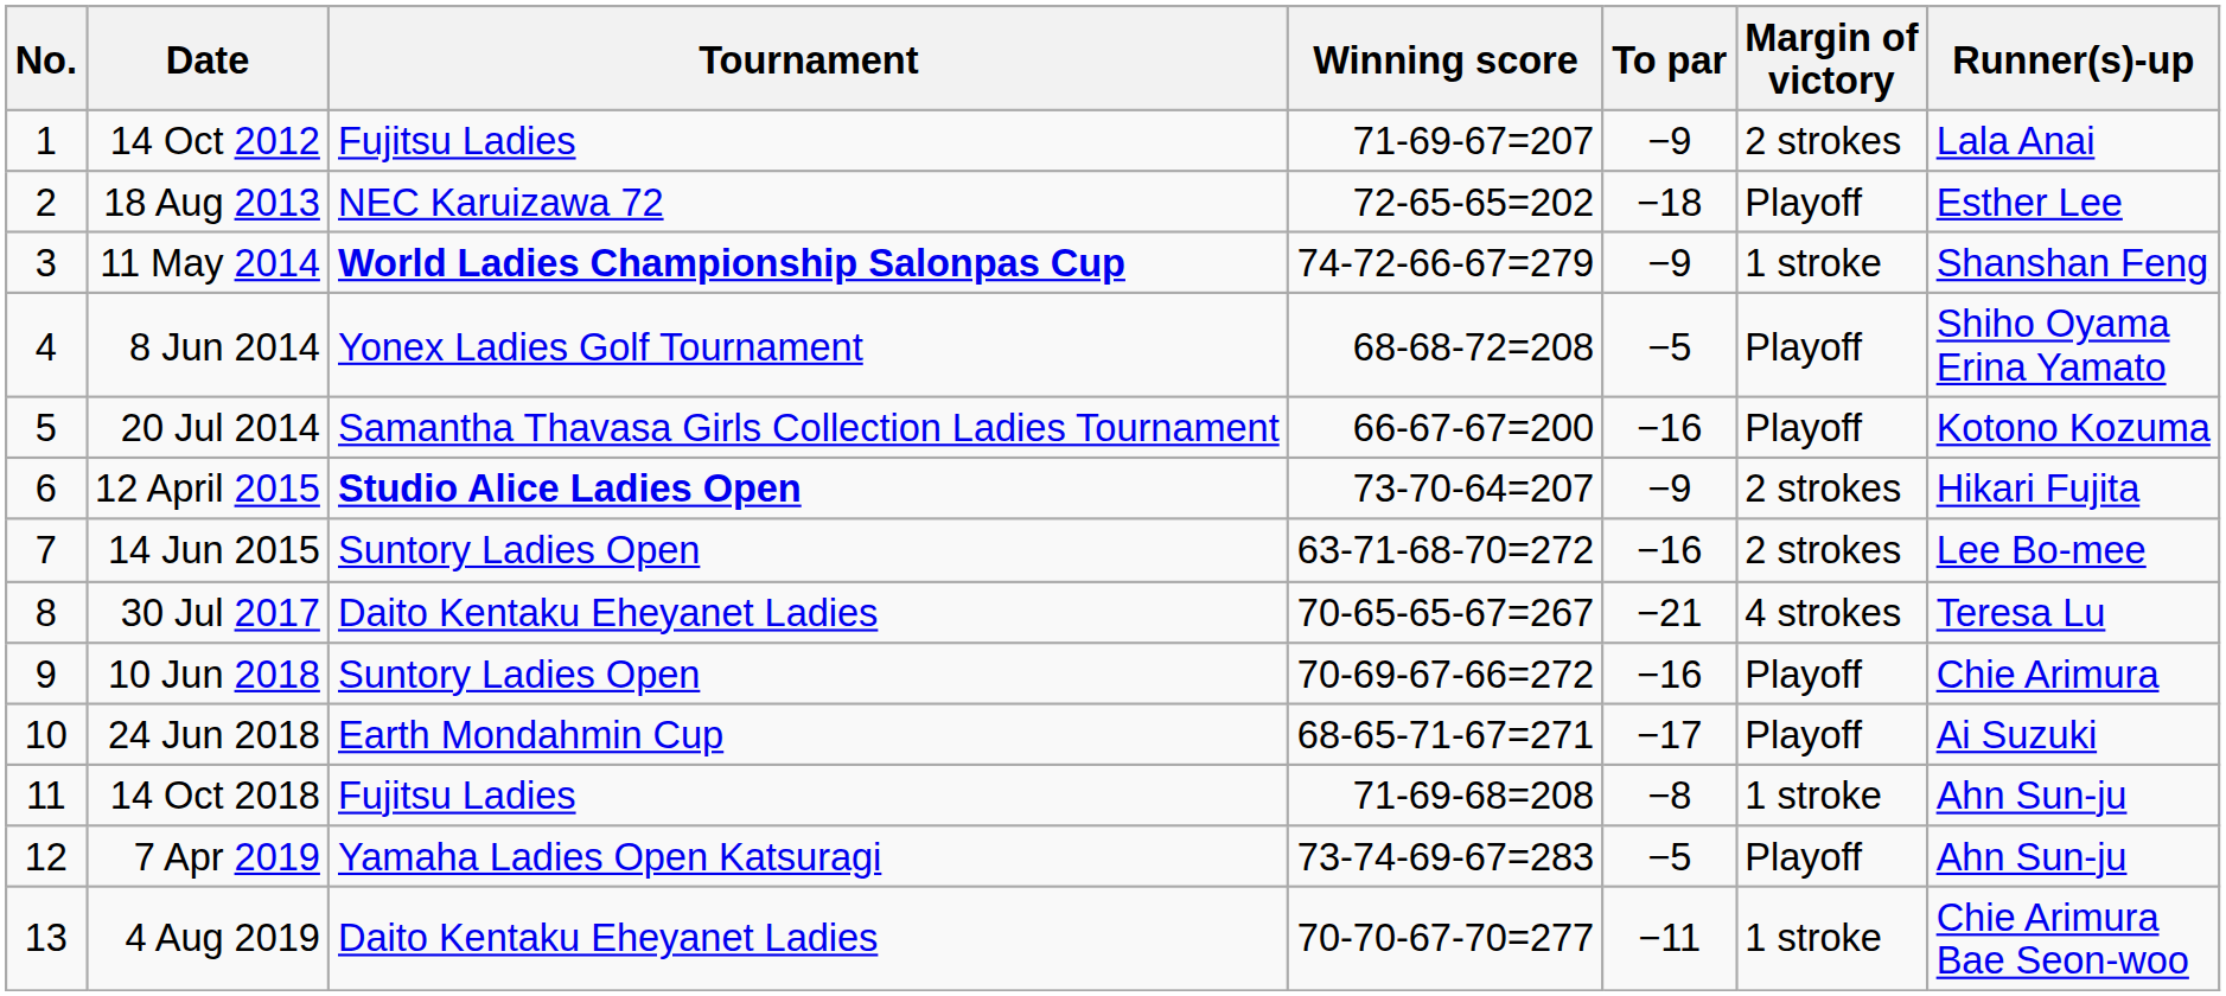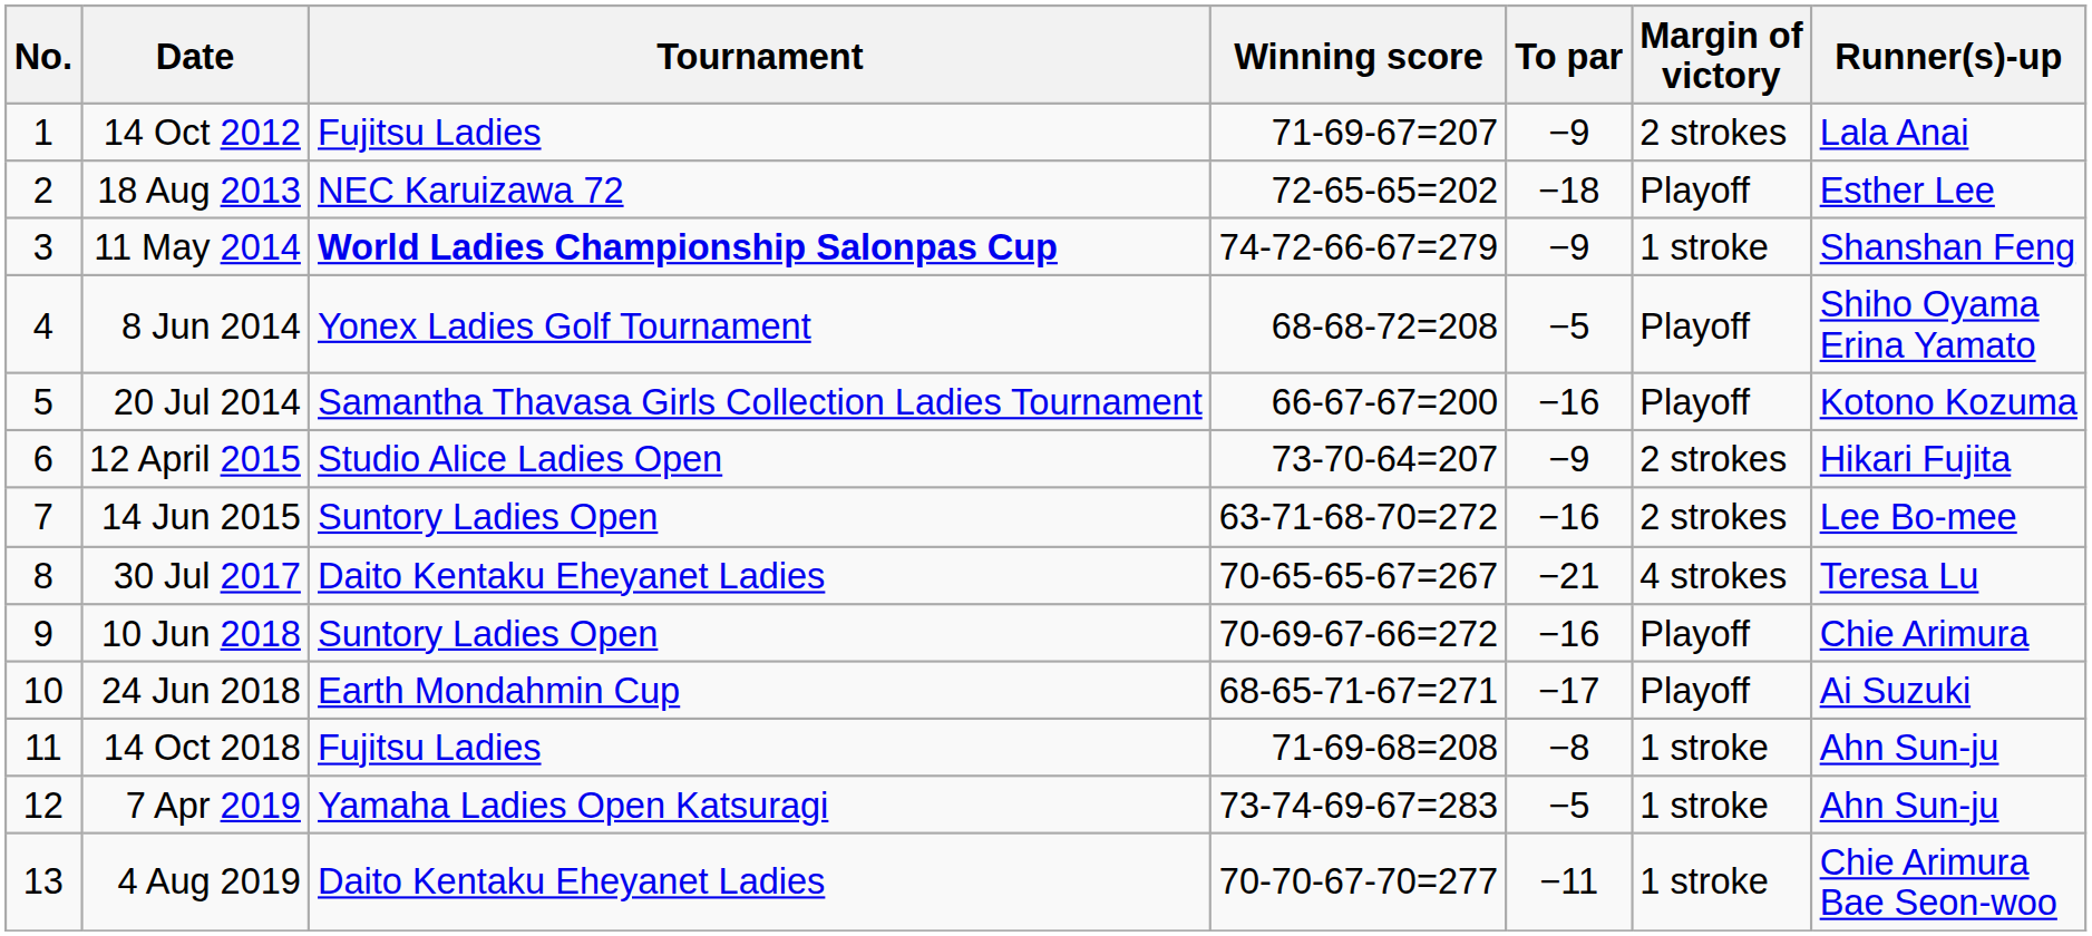12 April 2015 | Tournament: bold -> normal
7 Apr 2019 | Margin of victory: Playoff -> 1 stroke
